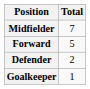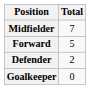Goalkeeper | Total: 1 -> 0
